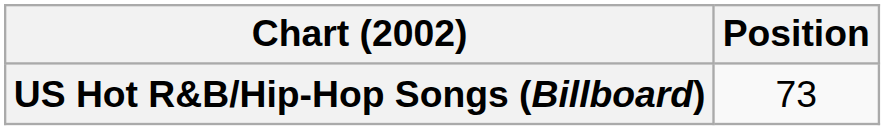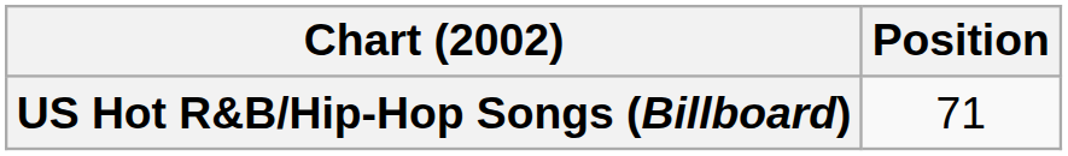US Hot R&B/Hip-Hop Songs (Billboard) | Position: 73 -> 71
